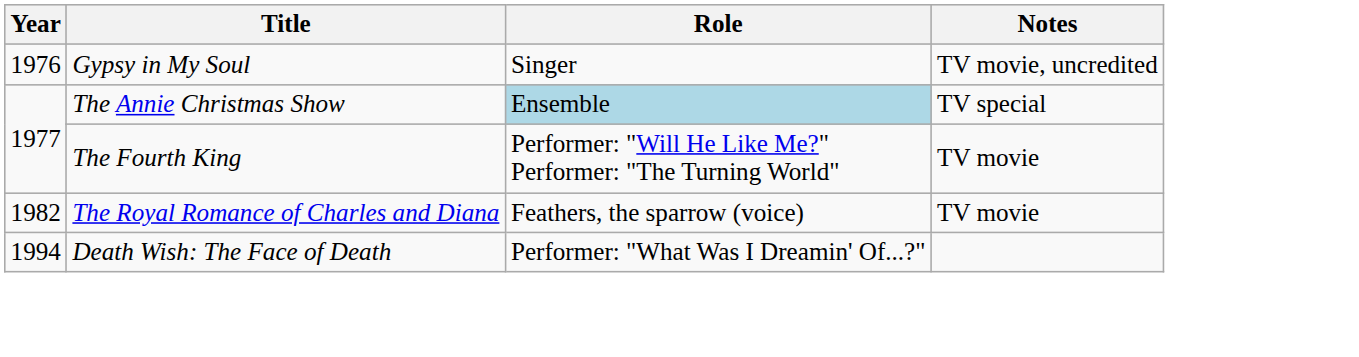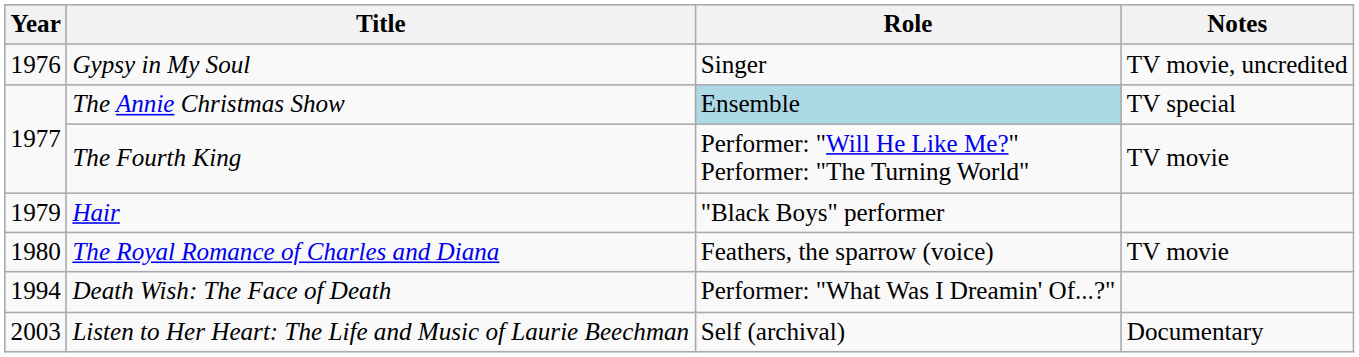+ row: 1979 | Hair | "Black Boys" performer
The Royal Romance of Charles and Diana | Year: 1982 -> 1980
+ row: 2003 | Listen to Her Heart: The Life and Music of Laurie Beechman | Self (archival) | Documentary
